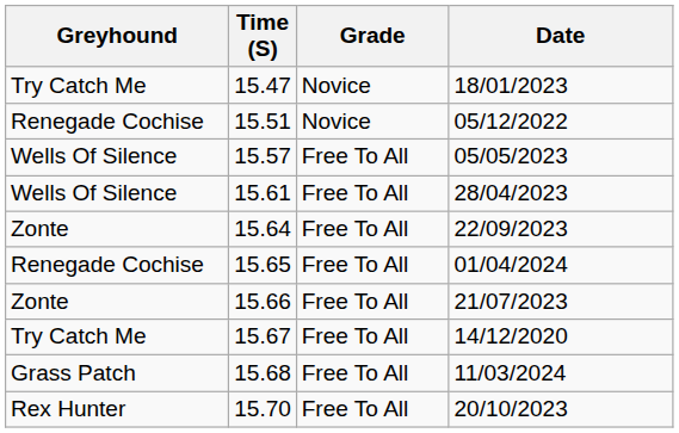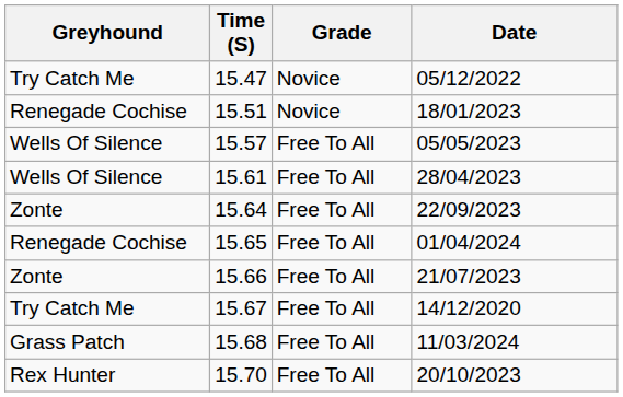15.47 | Date: 18/01/2023 -> 05/12/2022
15.51 | Date: 05/12/2022 -> 18/01/2023
